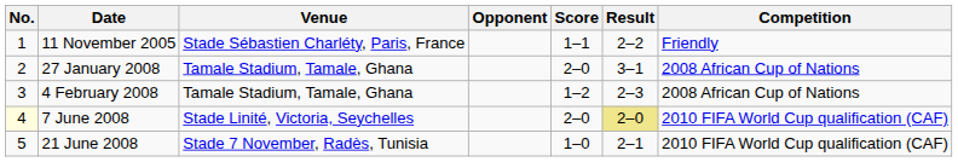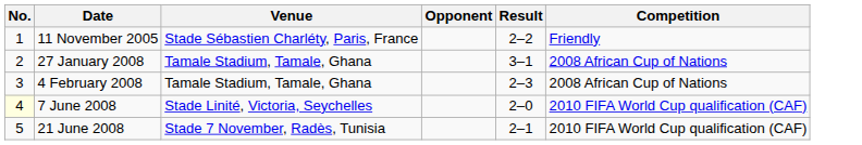- column: Score | 1–1 | 2–0 | 1–2 | 2–0 | 1–0
7 June 2008 | Result: khaki background -> no background
